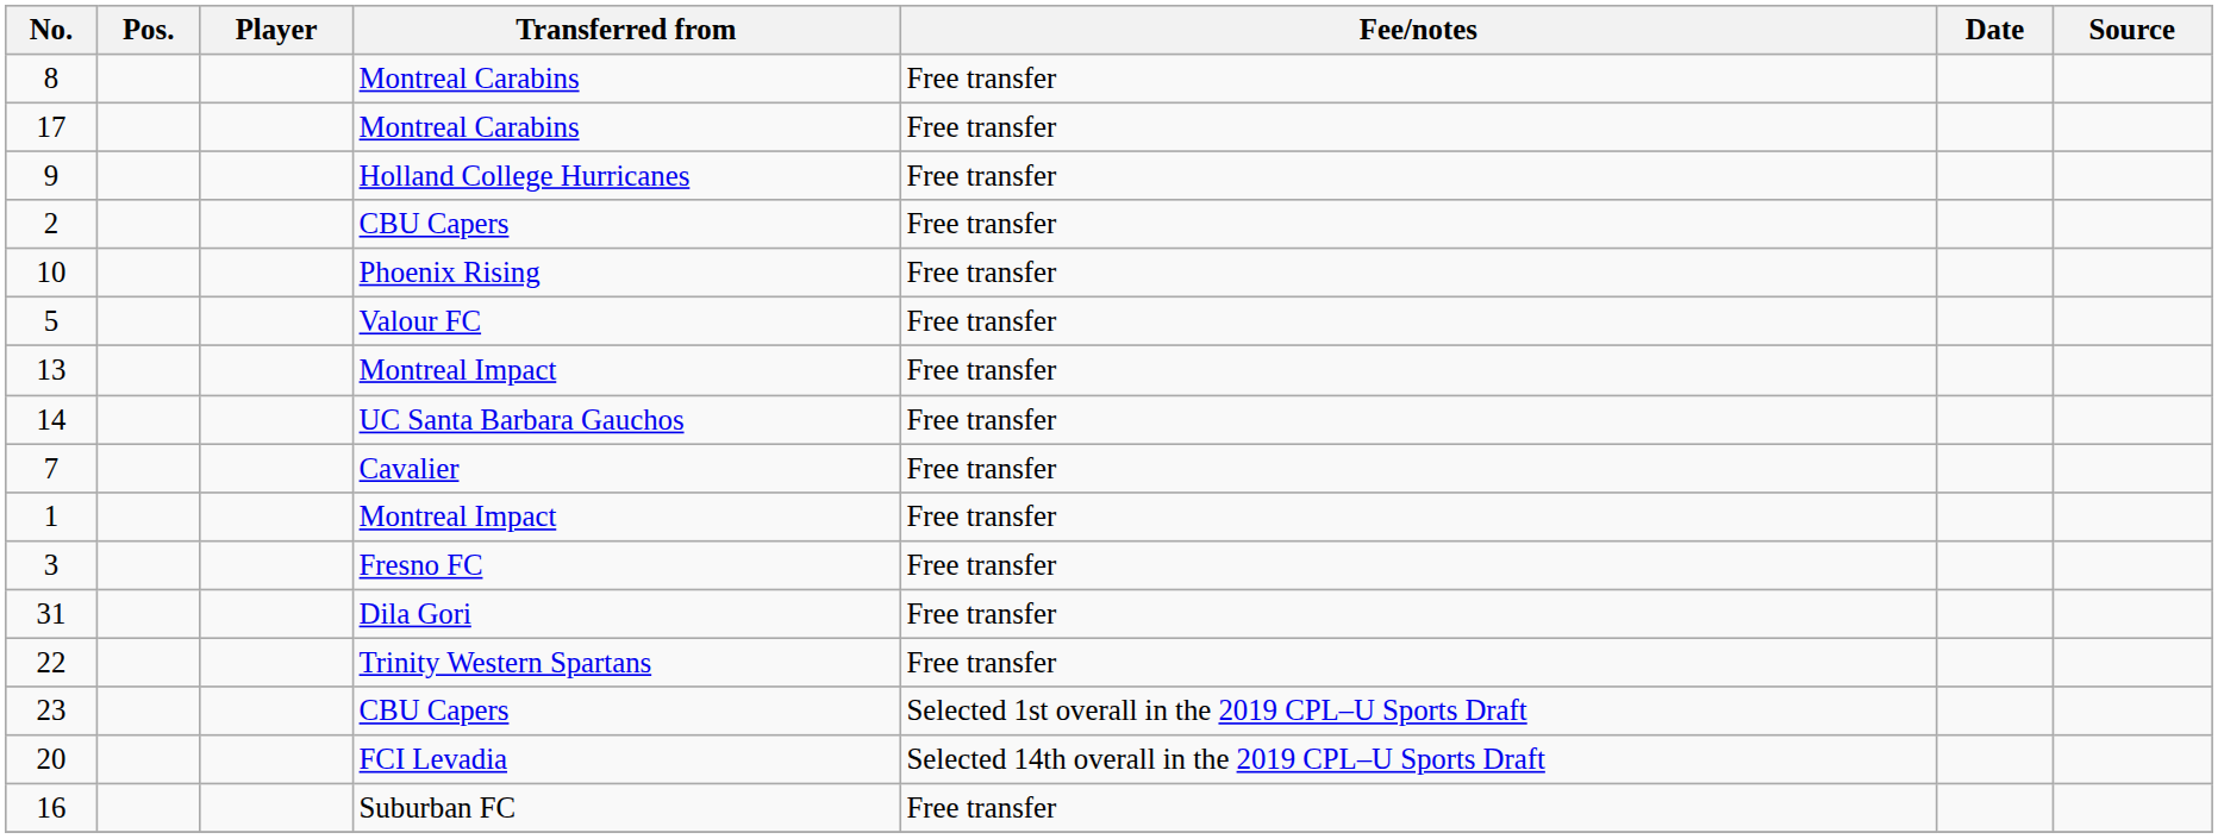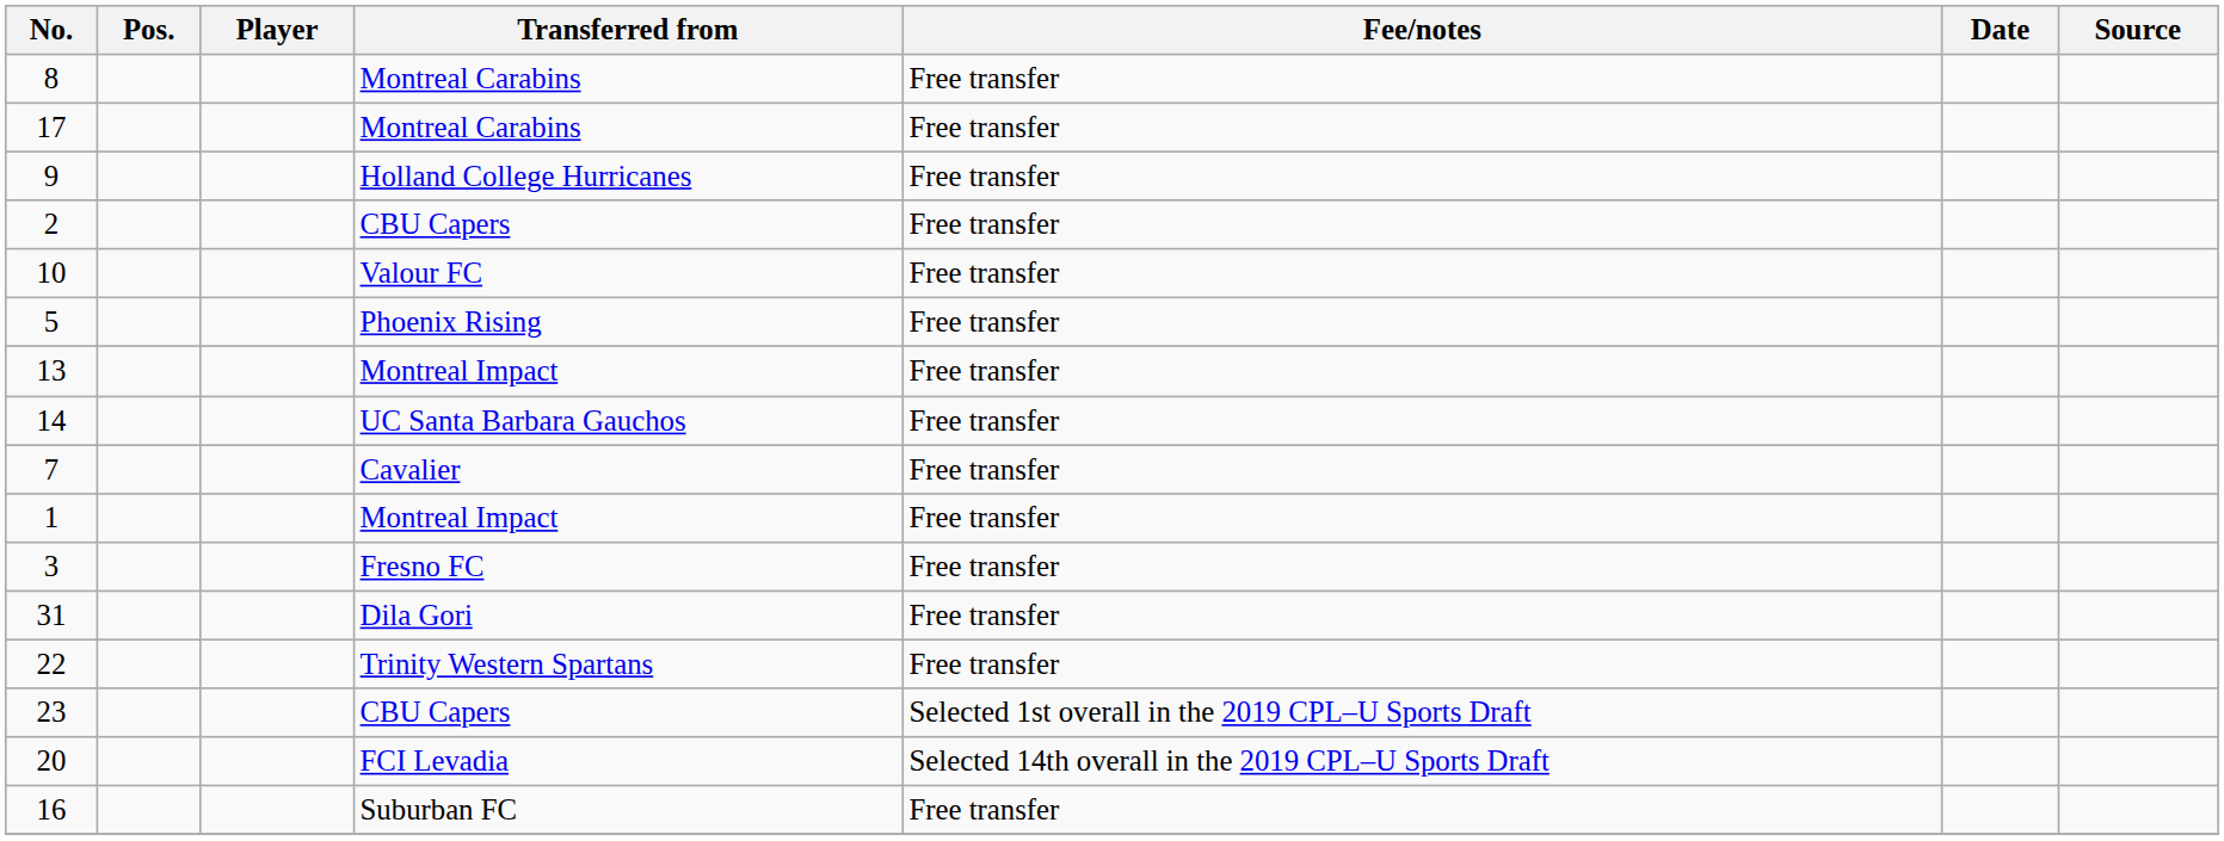10 | Transferred from: Phoenix Rising -> Valour FC
5 | Transferred from: Valour FC -> Phoenix Rising
